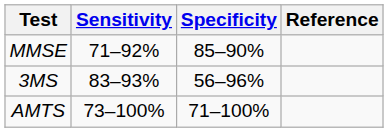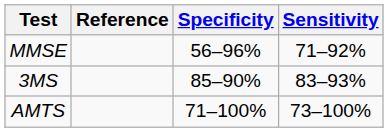columns swapped: Sensitivity <-> Reference
MMSE | Specificity: 85–90% -> 56–96%
3MS | Specificity: 56–96% -> 85–90%
